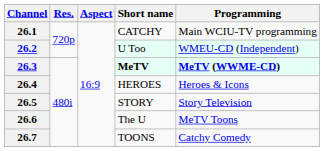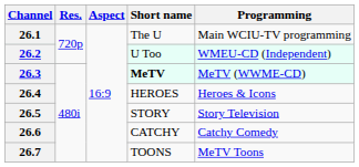26.1 | Short name: CATCHY -> The U
26.3 | Programming: bold -> normal
26.6 | Short name: The U -> CATCHY
26.6 | Programming: MeTV Toons -> Catchy Comedy
26.7 | Programming: Catchy Comedy -> MeTV Toons
